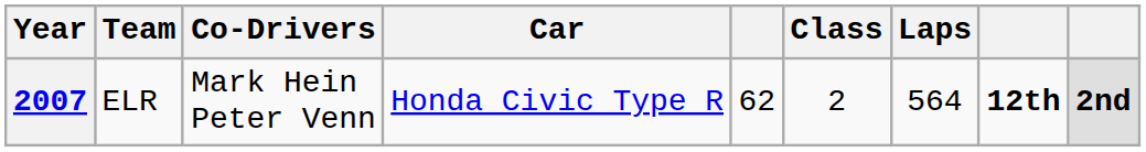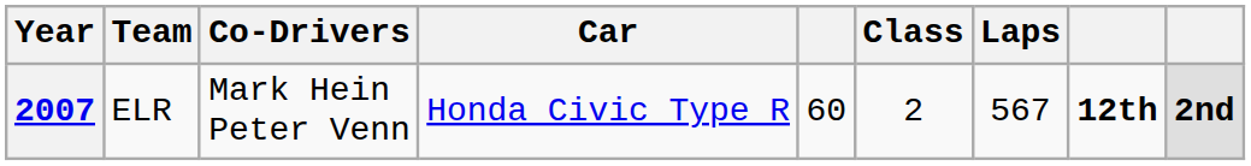2007 | column 5: 62 -> 60
2007 | Laps: 564 -> 567
